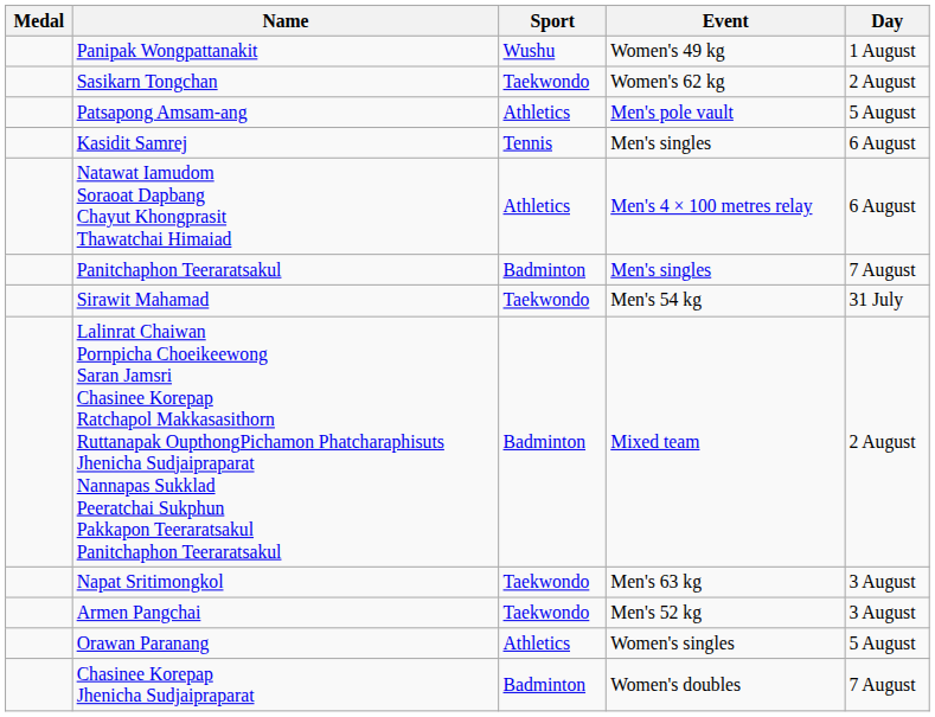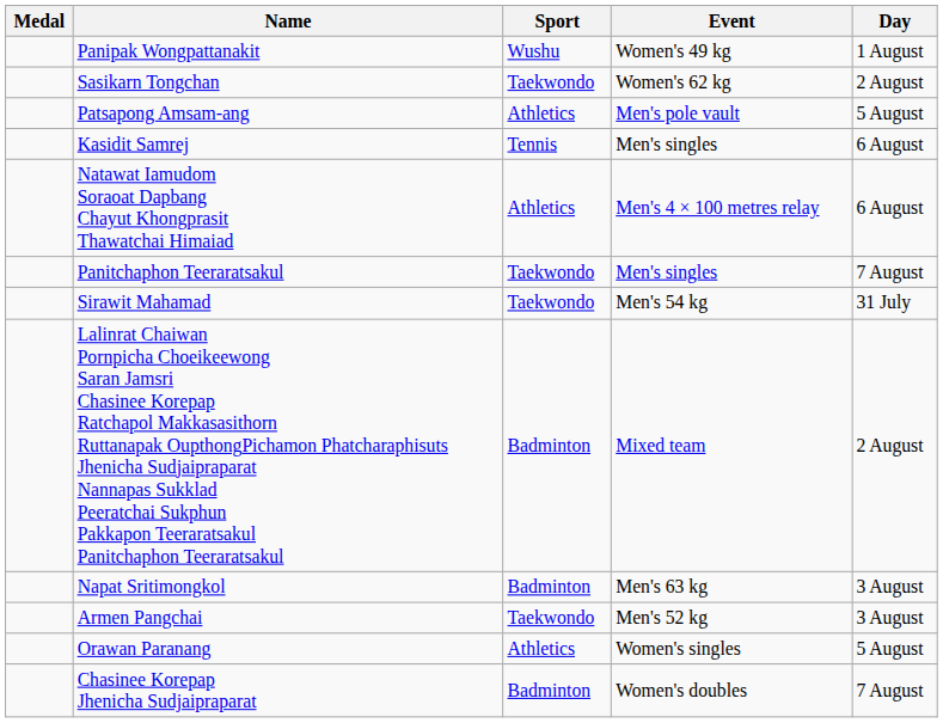Panitchaphon Teeraratsakul | Sport: Badminton -> Taekwondo
Napat Sritimongkol | Sport: Taekwondo -> Badminton
